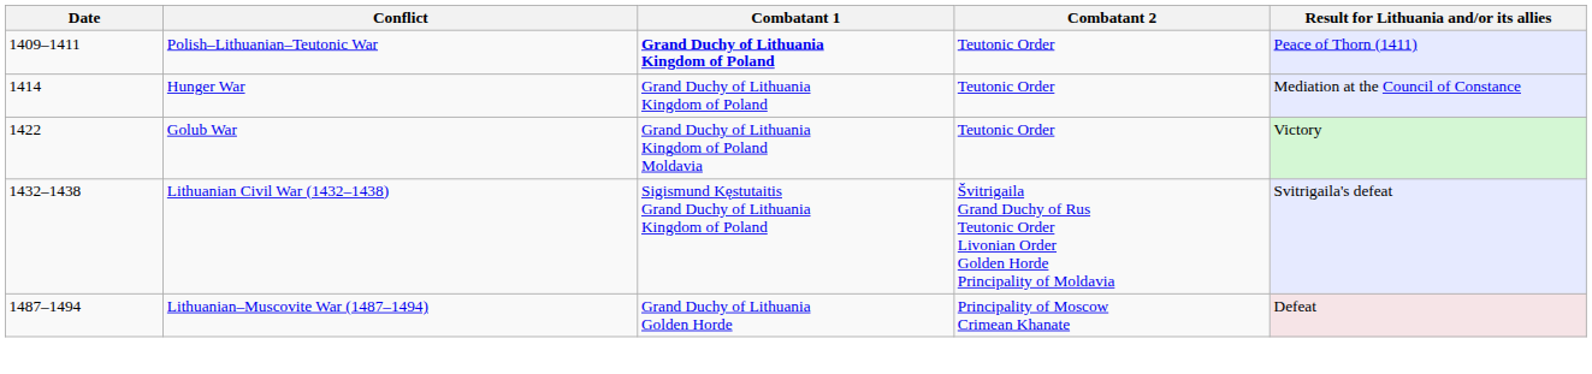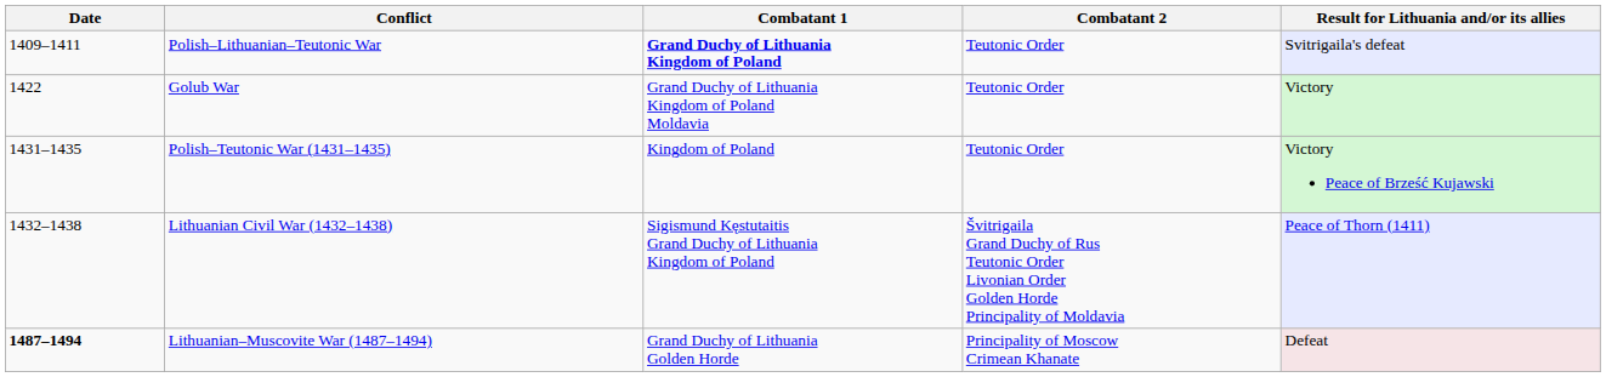Polish–Lithuanian–Teutonic War | Result for Lithuania and/or its allies: Peace of Thorn (1411) -> Svitrigaila's defeat
- row: 1414 | Hunger War | Grand Duchy of Lithuania Kingdom of Poland | Teutonic Order | Mediation at the Council of Constance
+ row: 1431–1435 | Polish–Teutonic War (1431–1435) | Kingdom of Poland | Teutonic Order | Victory Peace of Brześć Kujawski
Lithuanian Civil War (1432–1438) | Result for Lithuania and/or its allies: Svitrigaila's defeat -> Peace of Thorn (1411)
Lithuanian–Muscovite War (1487–1494) | Date: normal -> bold
